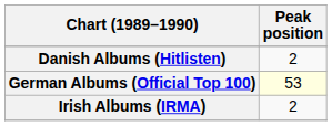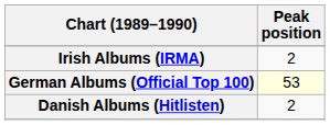rows swapped: Danish Albums (Hitlisten) <-> Irish Albums (IRMA)
